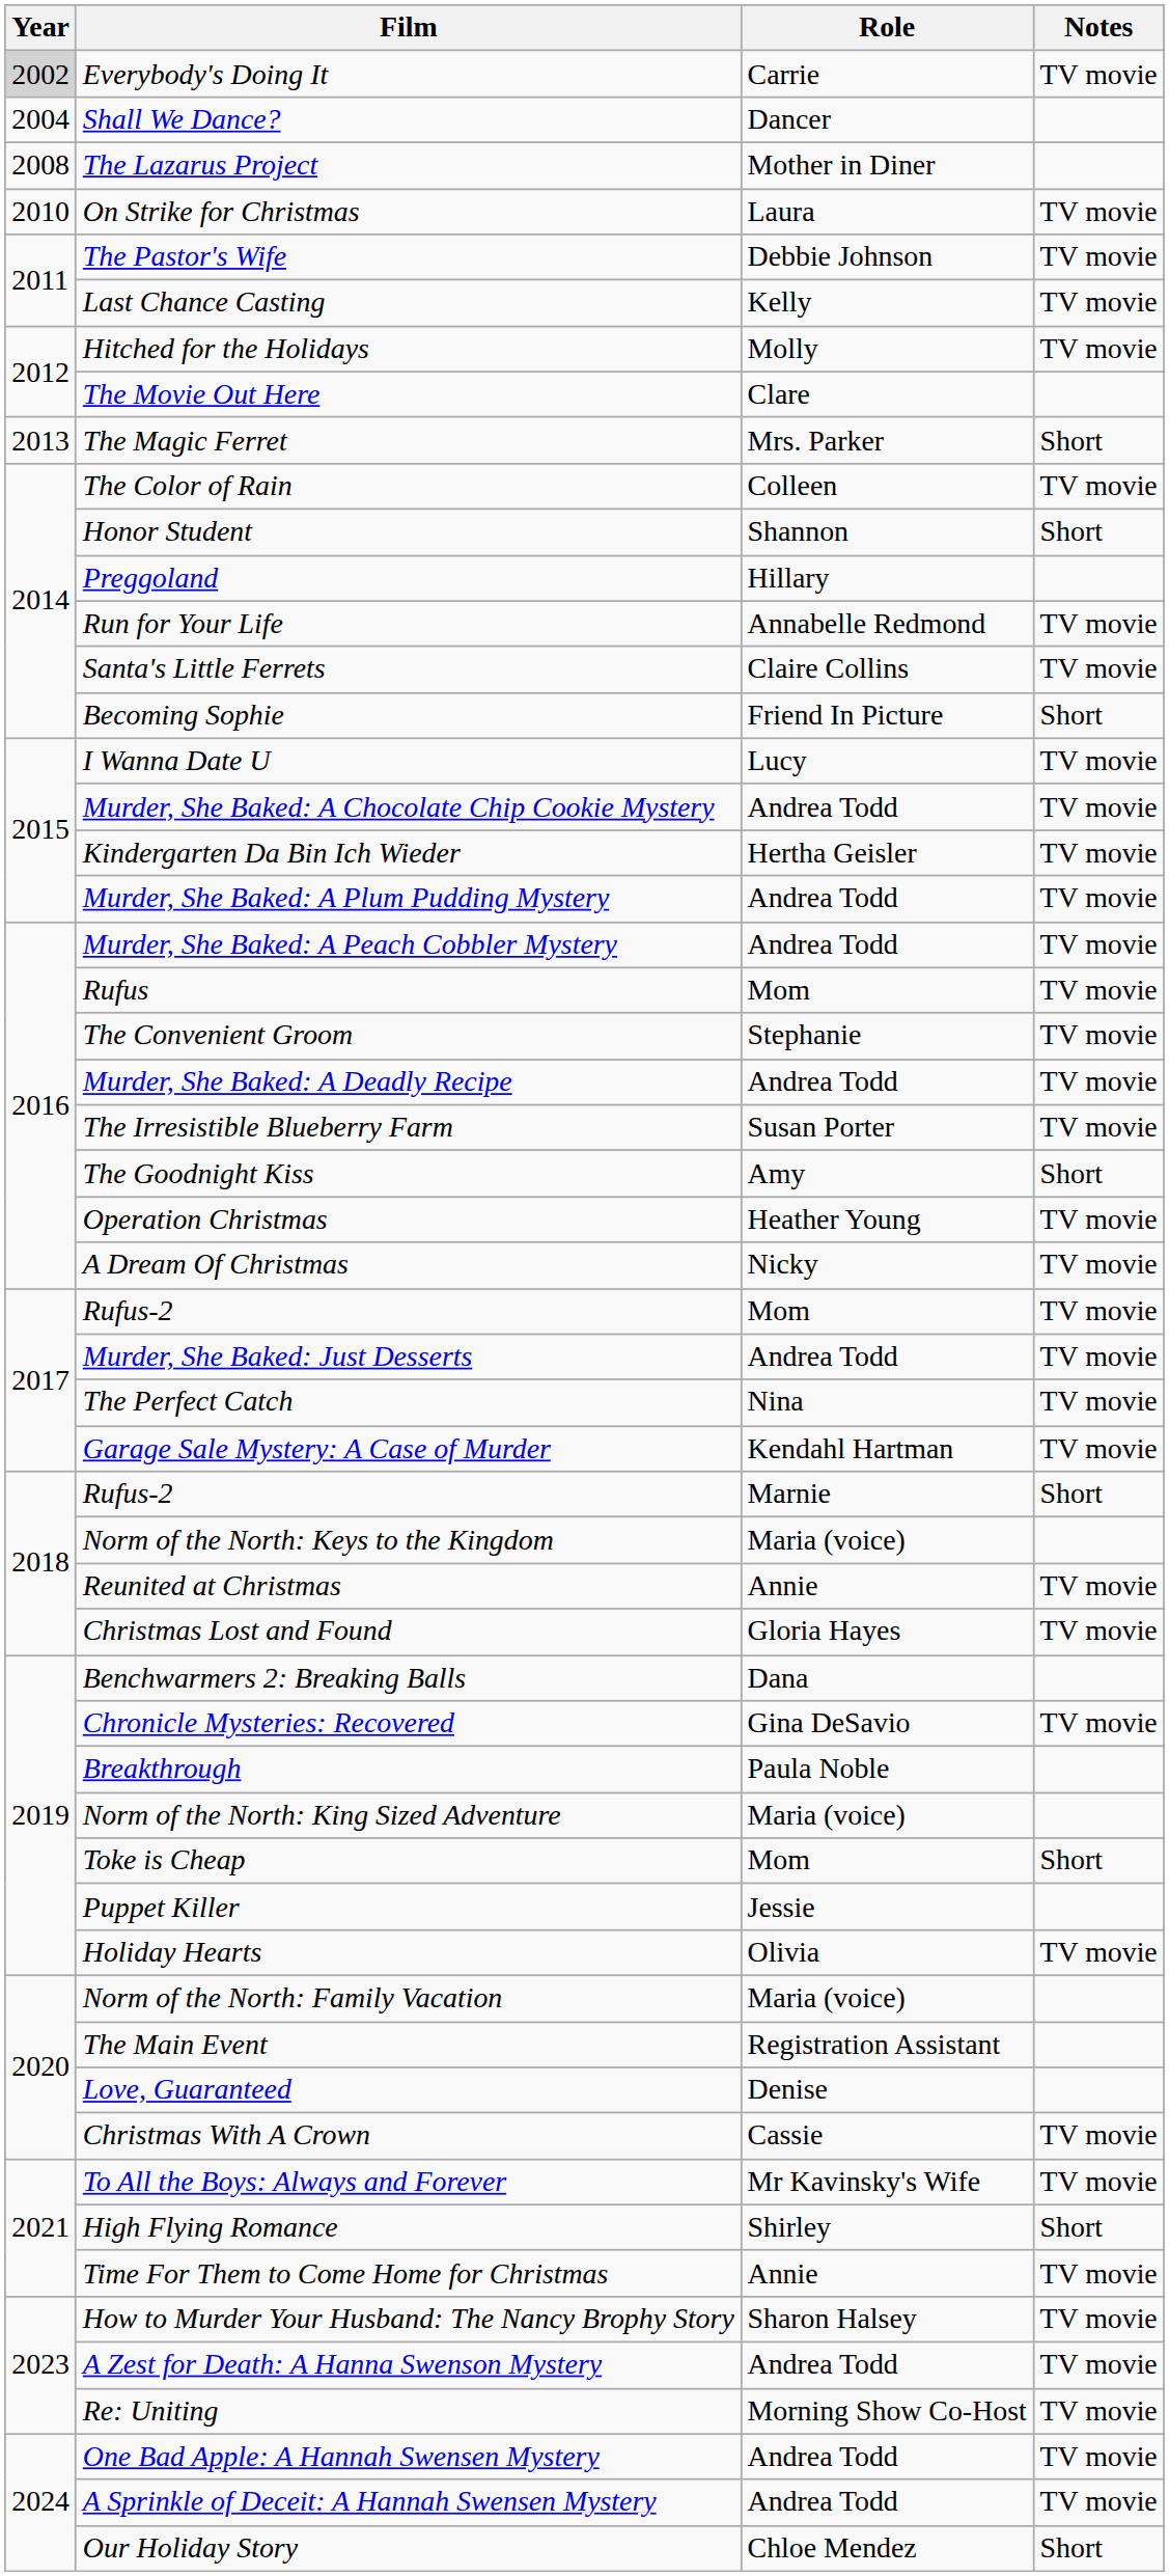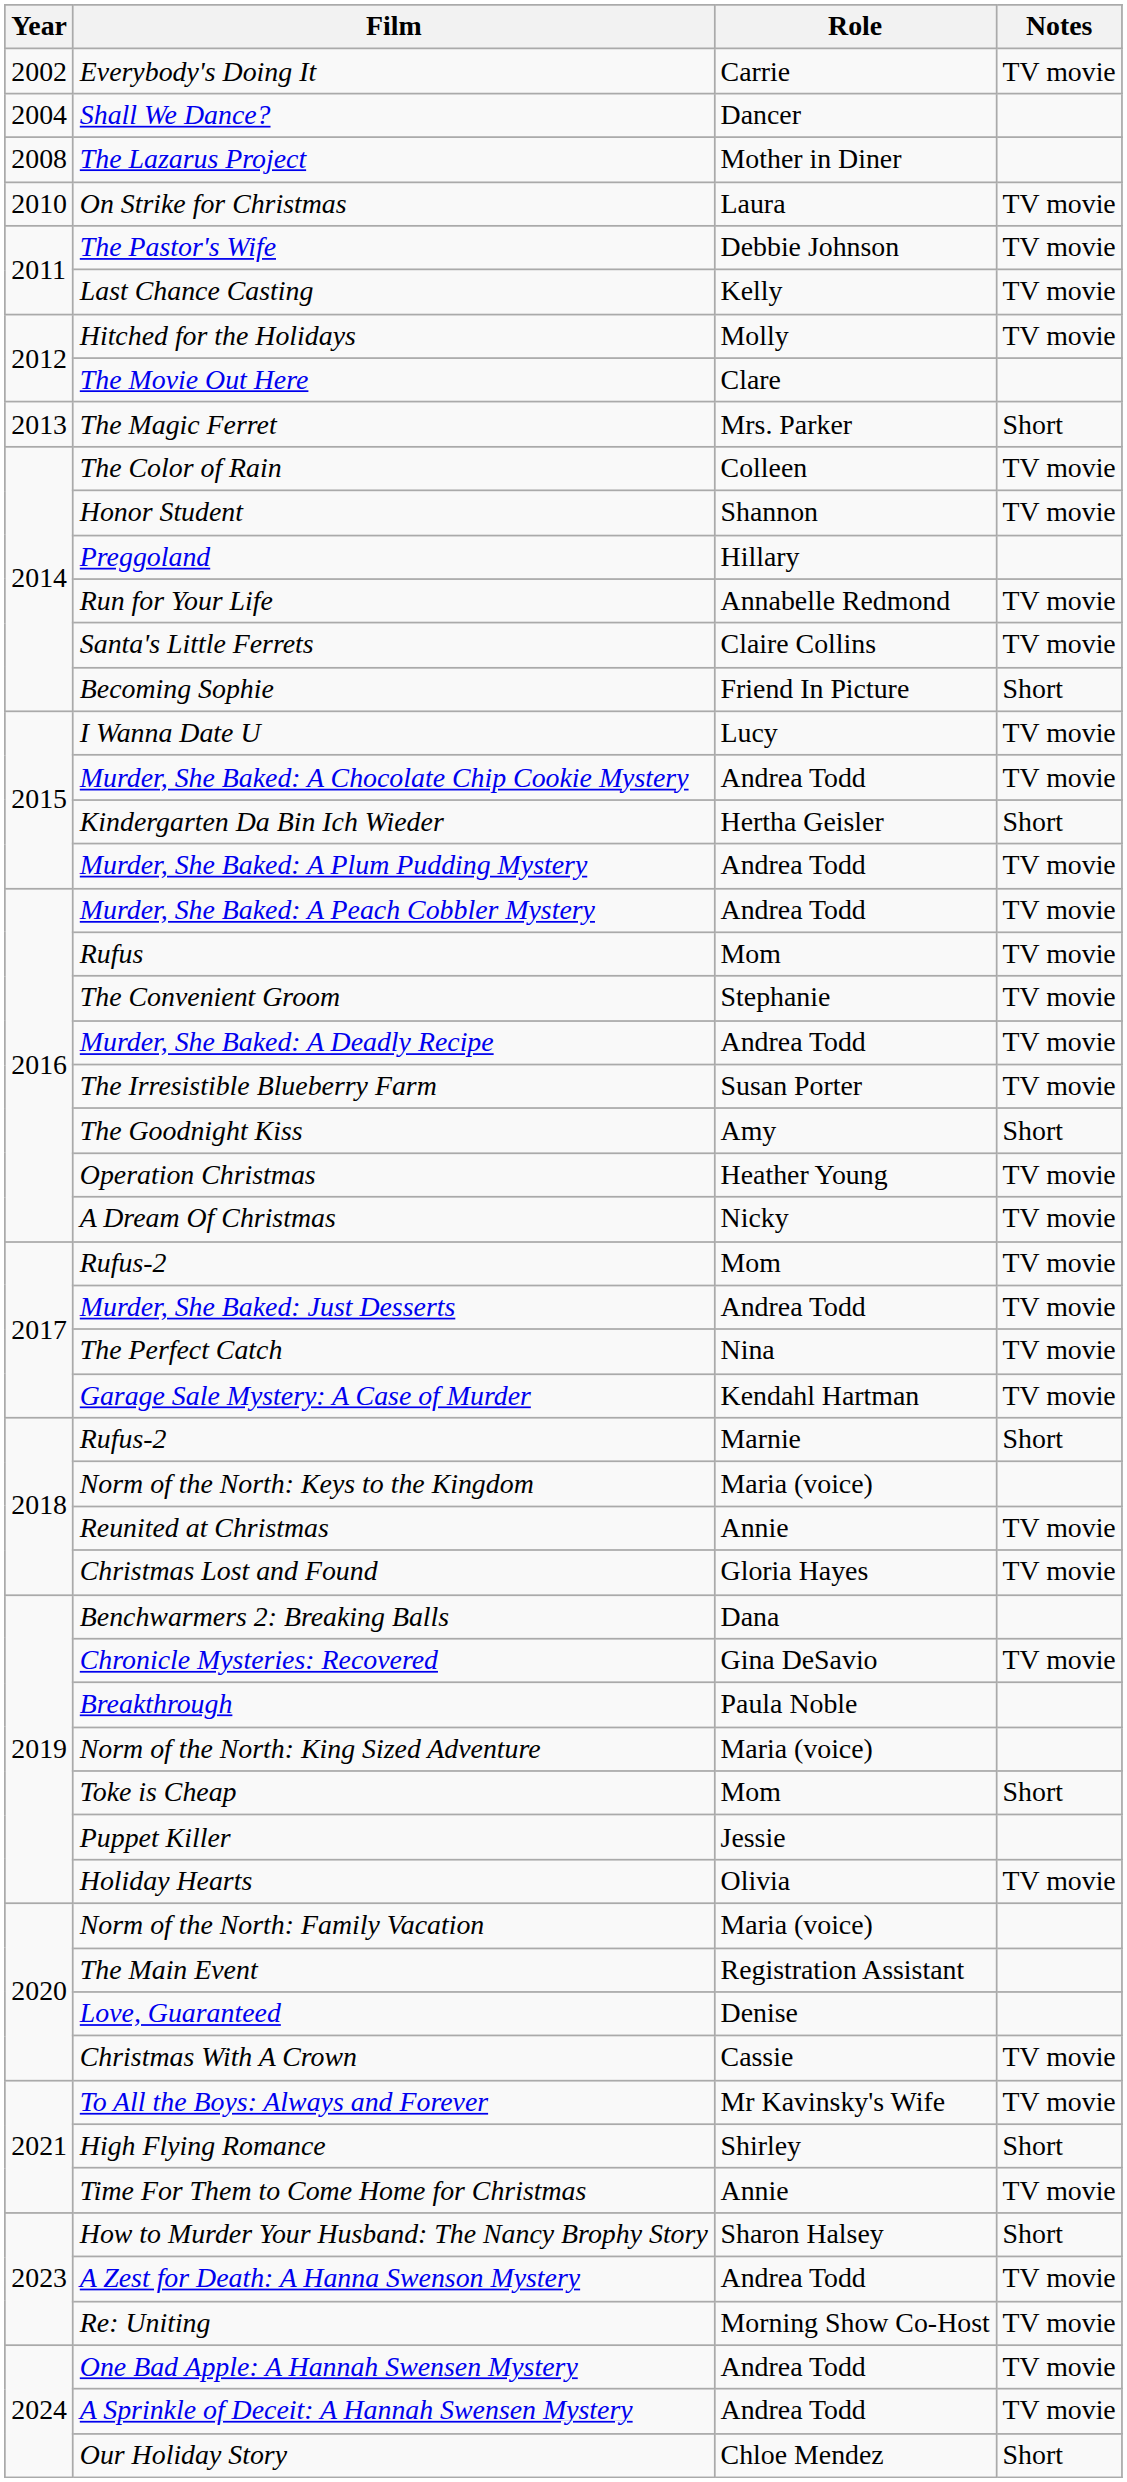Everybody's Doing It | Year: lightgrey background -> no background
Honor Student | Notes: Short -> TV movie
Kindergarten Da Bin Ich Wieder | Notes: TV movie -> Short
How to Murder Your Husband: The Nancy Brophy Story | Notes: TV movie -> Short
